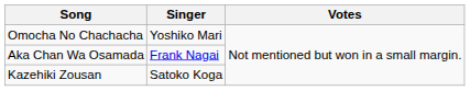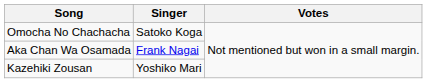Omocha No Chachacha | Singer: Yoshiko Mari -> Satoko Koga
Kazehiki Zousan | Singer: Satoko Koga -> Yoshiko Mari
